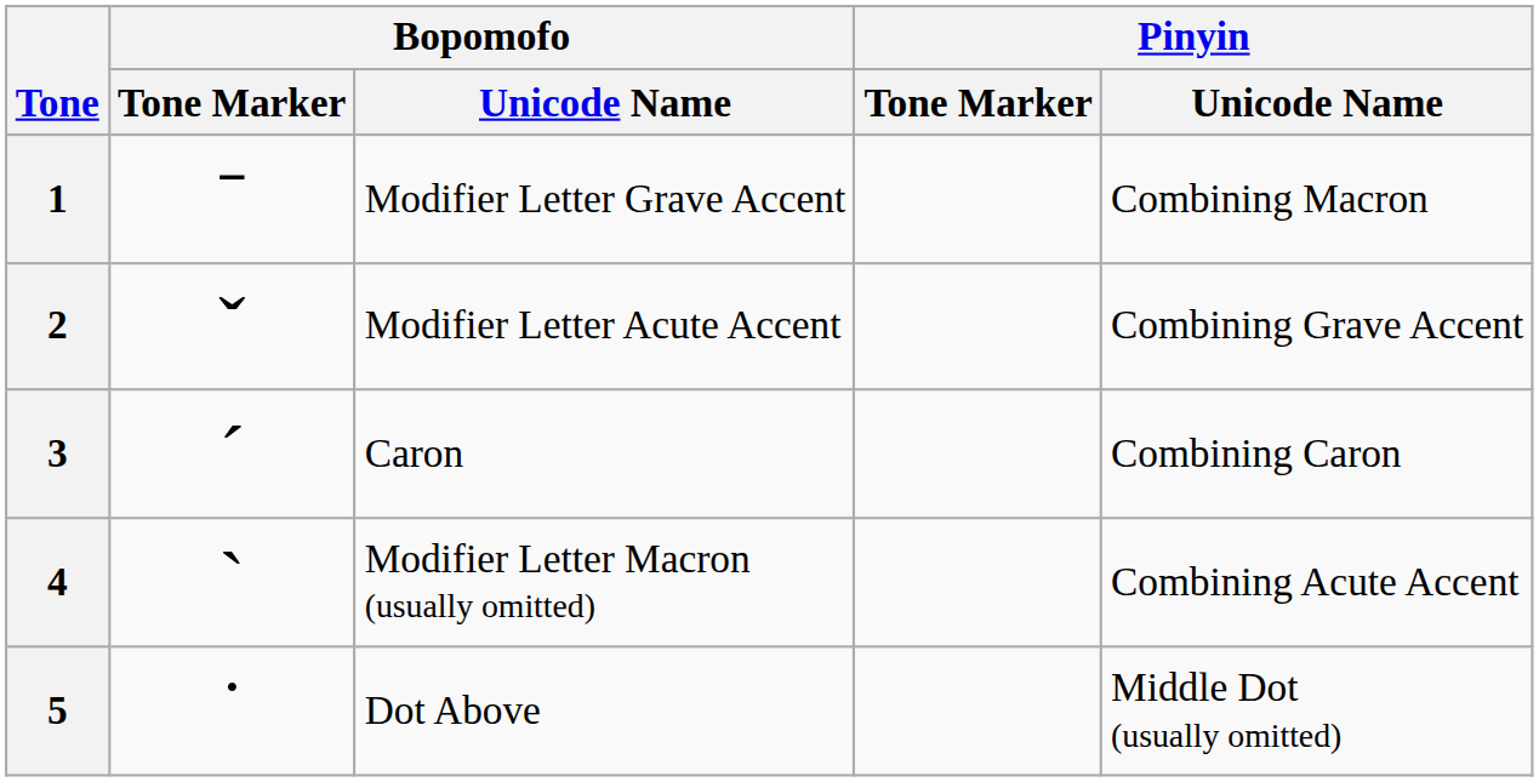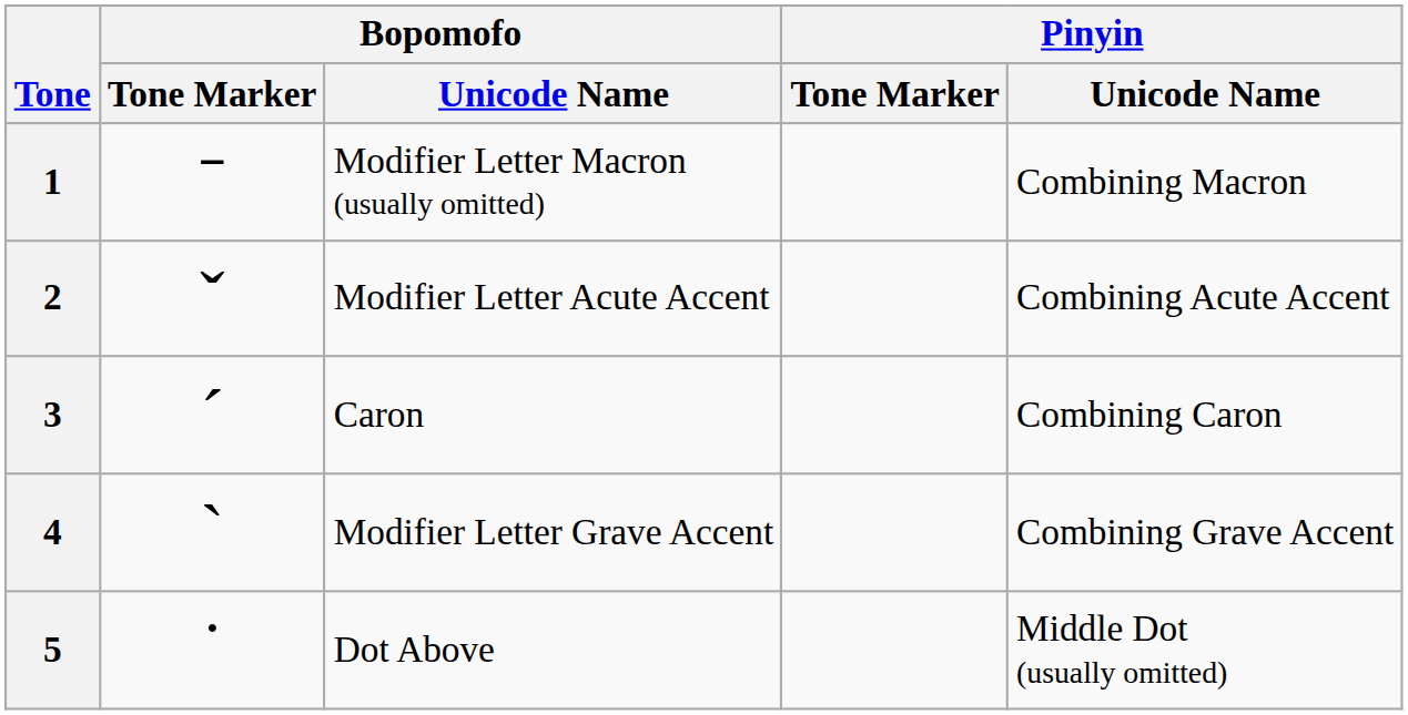1 | Bopomofo / Unicode Name: Modifier Letter Grave Accent -> Modifier Letter Macron (usually omitted)
2 | Pinyin / Unicode Name: Combining Grave Accent -> Combining Acute Accent
4 | Bopomofo / Unicode Name: Modifier Letter Macron (usually omitted) -> Modifier Letter Grave Accent
4 | Pinyin / Unicode Name: Combining Acute Accent -> Combining Grave Accent
